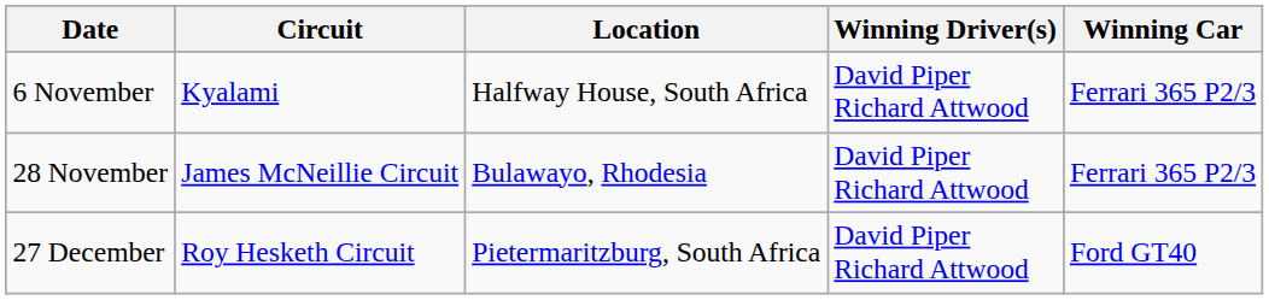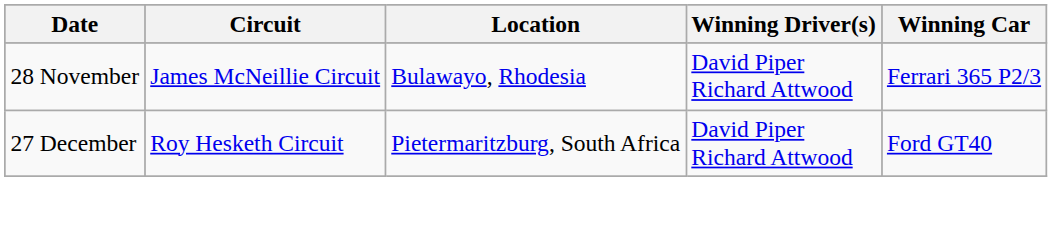- row: 6 November | Kyalami | Halfway House, South Africa | David Piper Richard Attwood | Ferrari 365 P2/3
